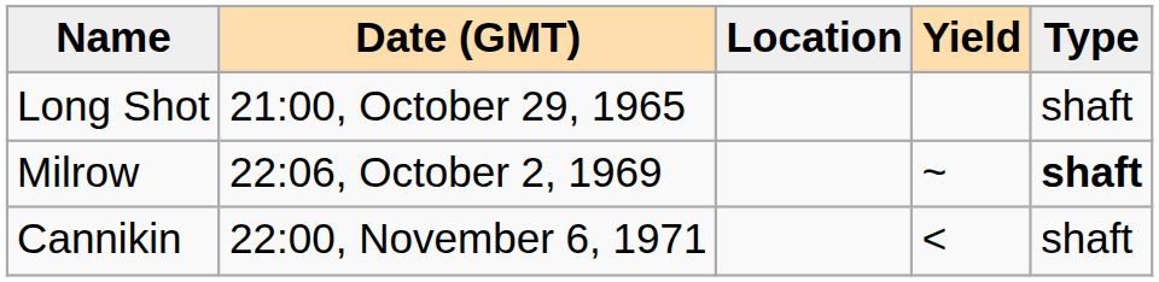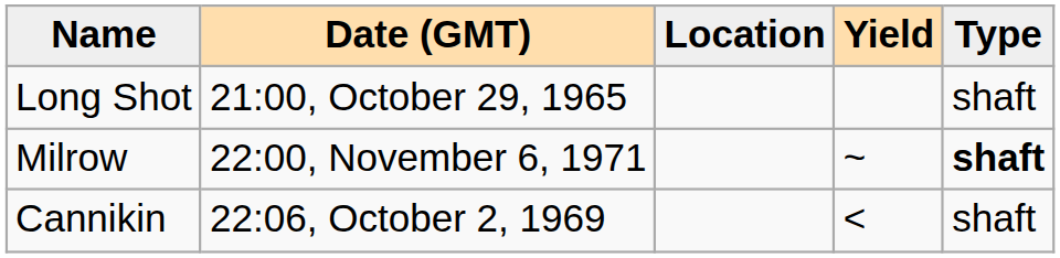Milrow | Date (GMT): 22:06, October 2, 1969 -> 22:00, November 6, 1971
Cannikin | Date (GMT): 22:00, November 6, 1971 -> 22:06, October 2, 1969
